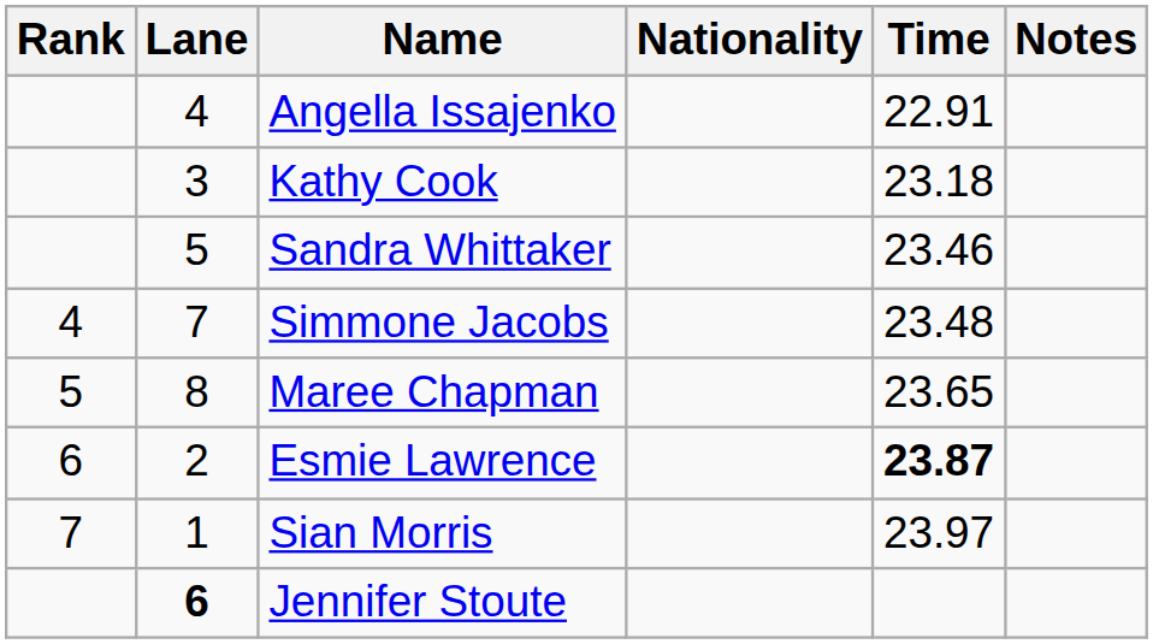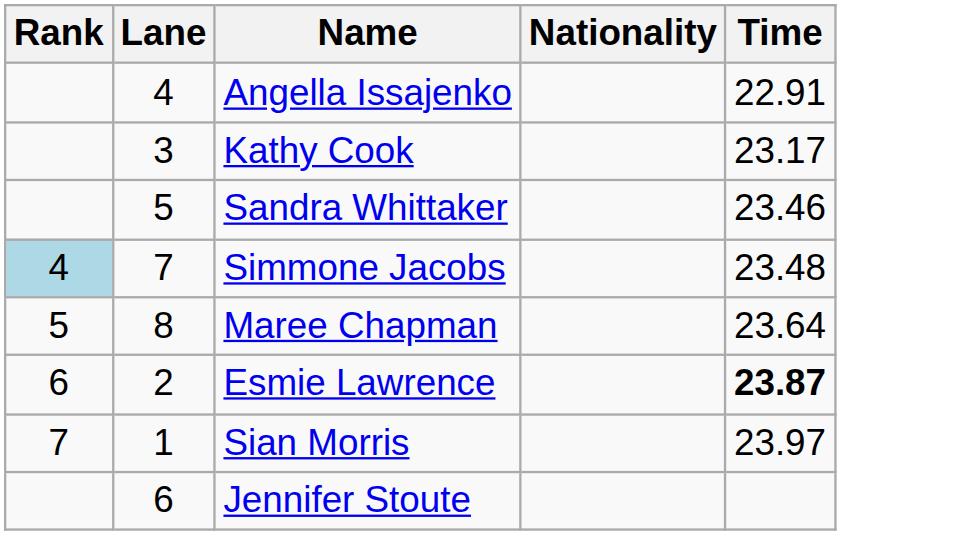- column: Notes
Kathy Cook | Time: 23.18 -> 23.17
Simmone Jacobs | Rank: no background -> lightblue background
Maree Chapman | Time: 23.65 -> 23.64
Jennifer Stoute | Lane: bold -> normal
